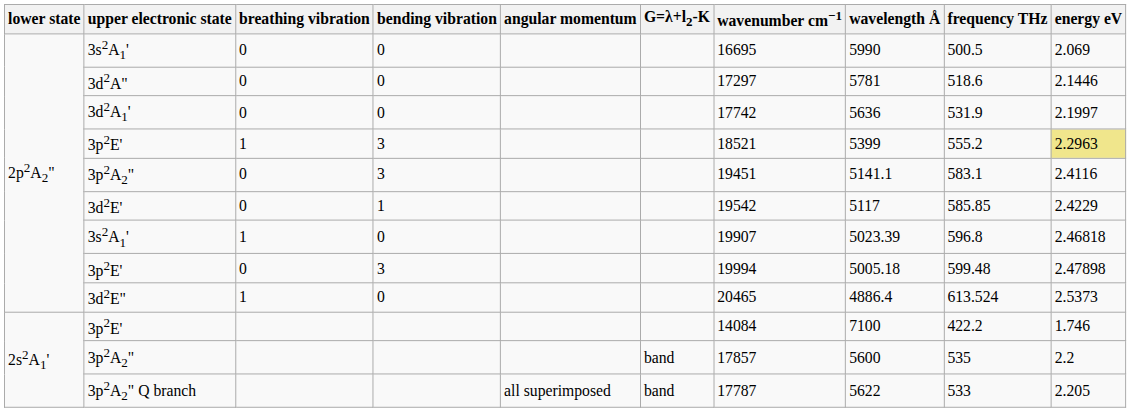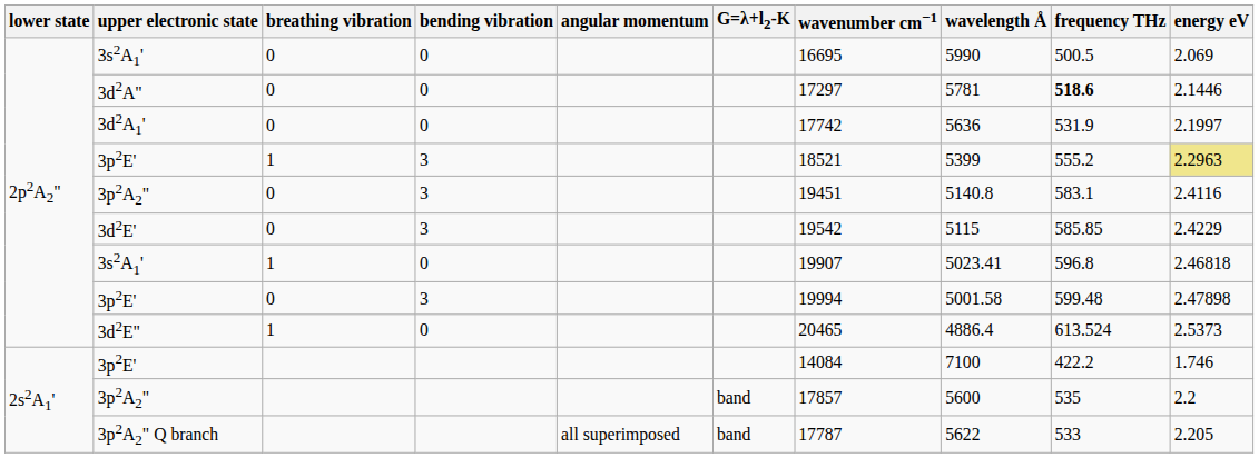3d2A" | frequency THz: normal -> bold
3p2A2" / 0 | wavelength Å: 5141.1 -> 5140.8
3d2E' | bending vibration: 1 -> 3
3d2E' | wavelength Å: 5117 -> 5115
3s2A1' / 1 | wavelength Å: 5023.39 -> 5023.41
3p2E' / 0 | wavelength Å: 5005.18 -> 5001.58
